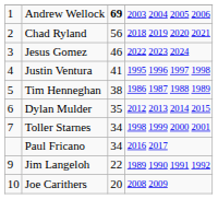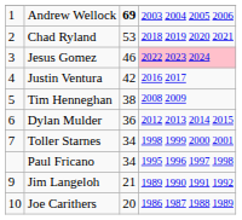Chad Ryland | column 3: 56 -> 53
Jesus Gomez | column 4: no background -> pink background
Justin Ventura | column 3: 41 -> 42
Justin Ventura | column 4: 1995 1996 1997 1998 -> 2016 2017
Tim Henneghan | column 4: 1986 1987 1988 1989 -> 2008 2009
Dylan Mulder | column 3: 35 -> 36
Paul Fricano | column 4: 2016 2017 -> 1995 1996 1997 1998
Jim Langeloh | column 3: 22 -> 21
Joe Carithers | column 4: 2008 2009 -> 1986 1987 1988 1989
